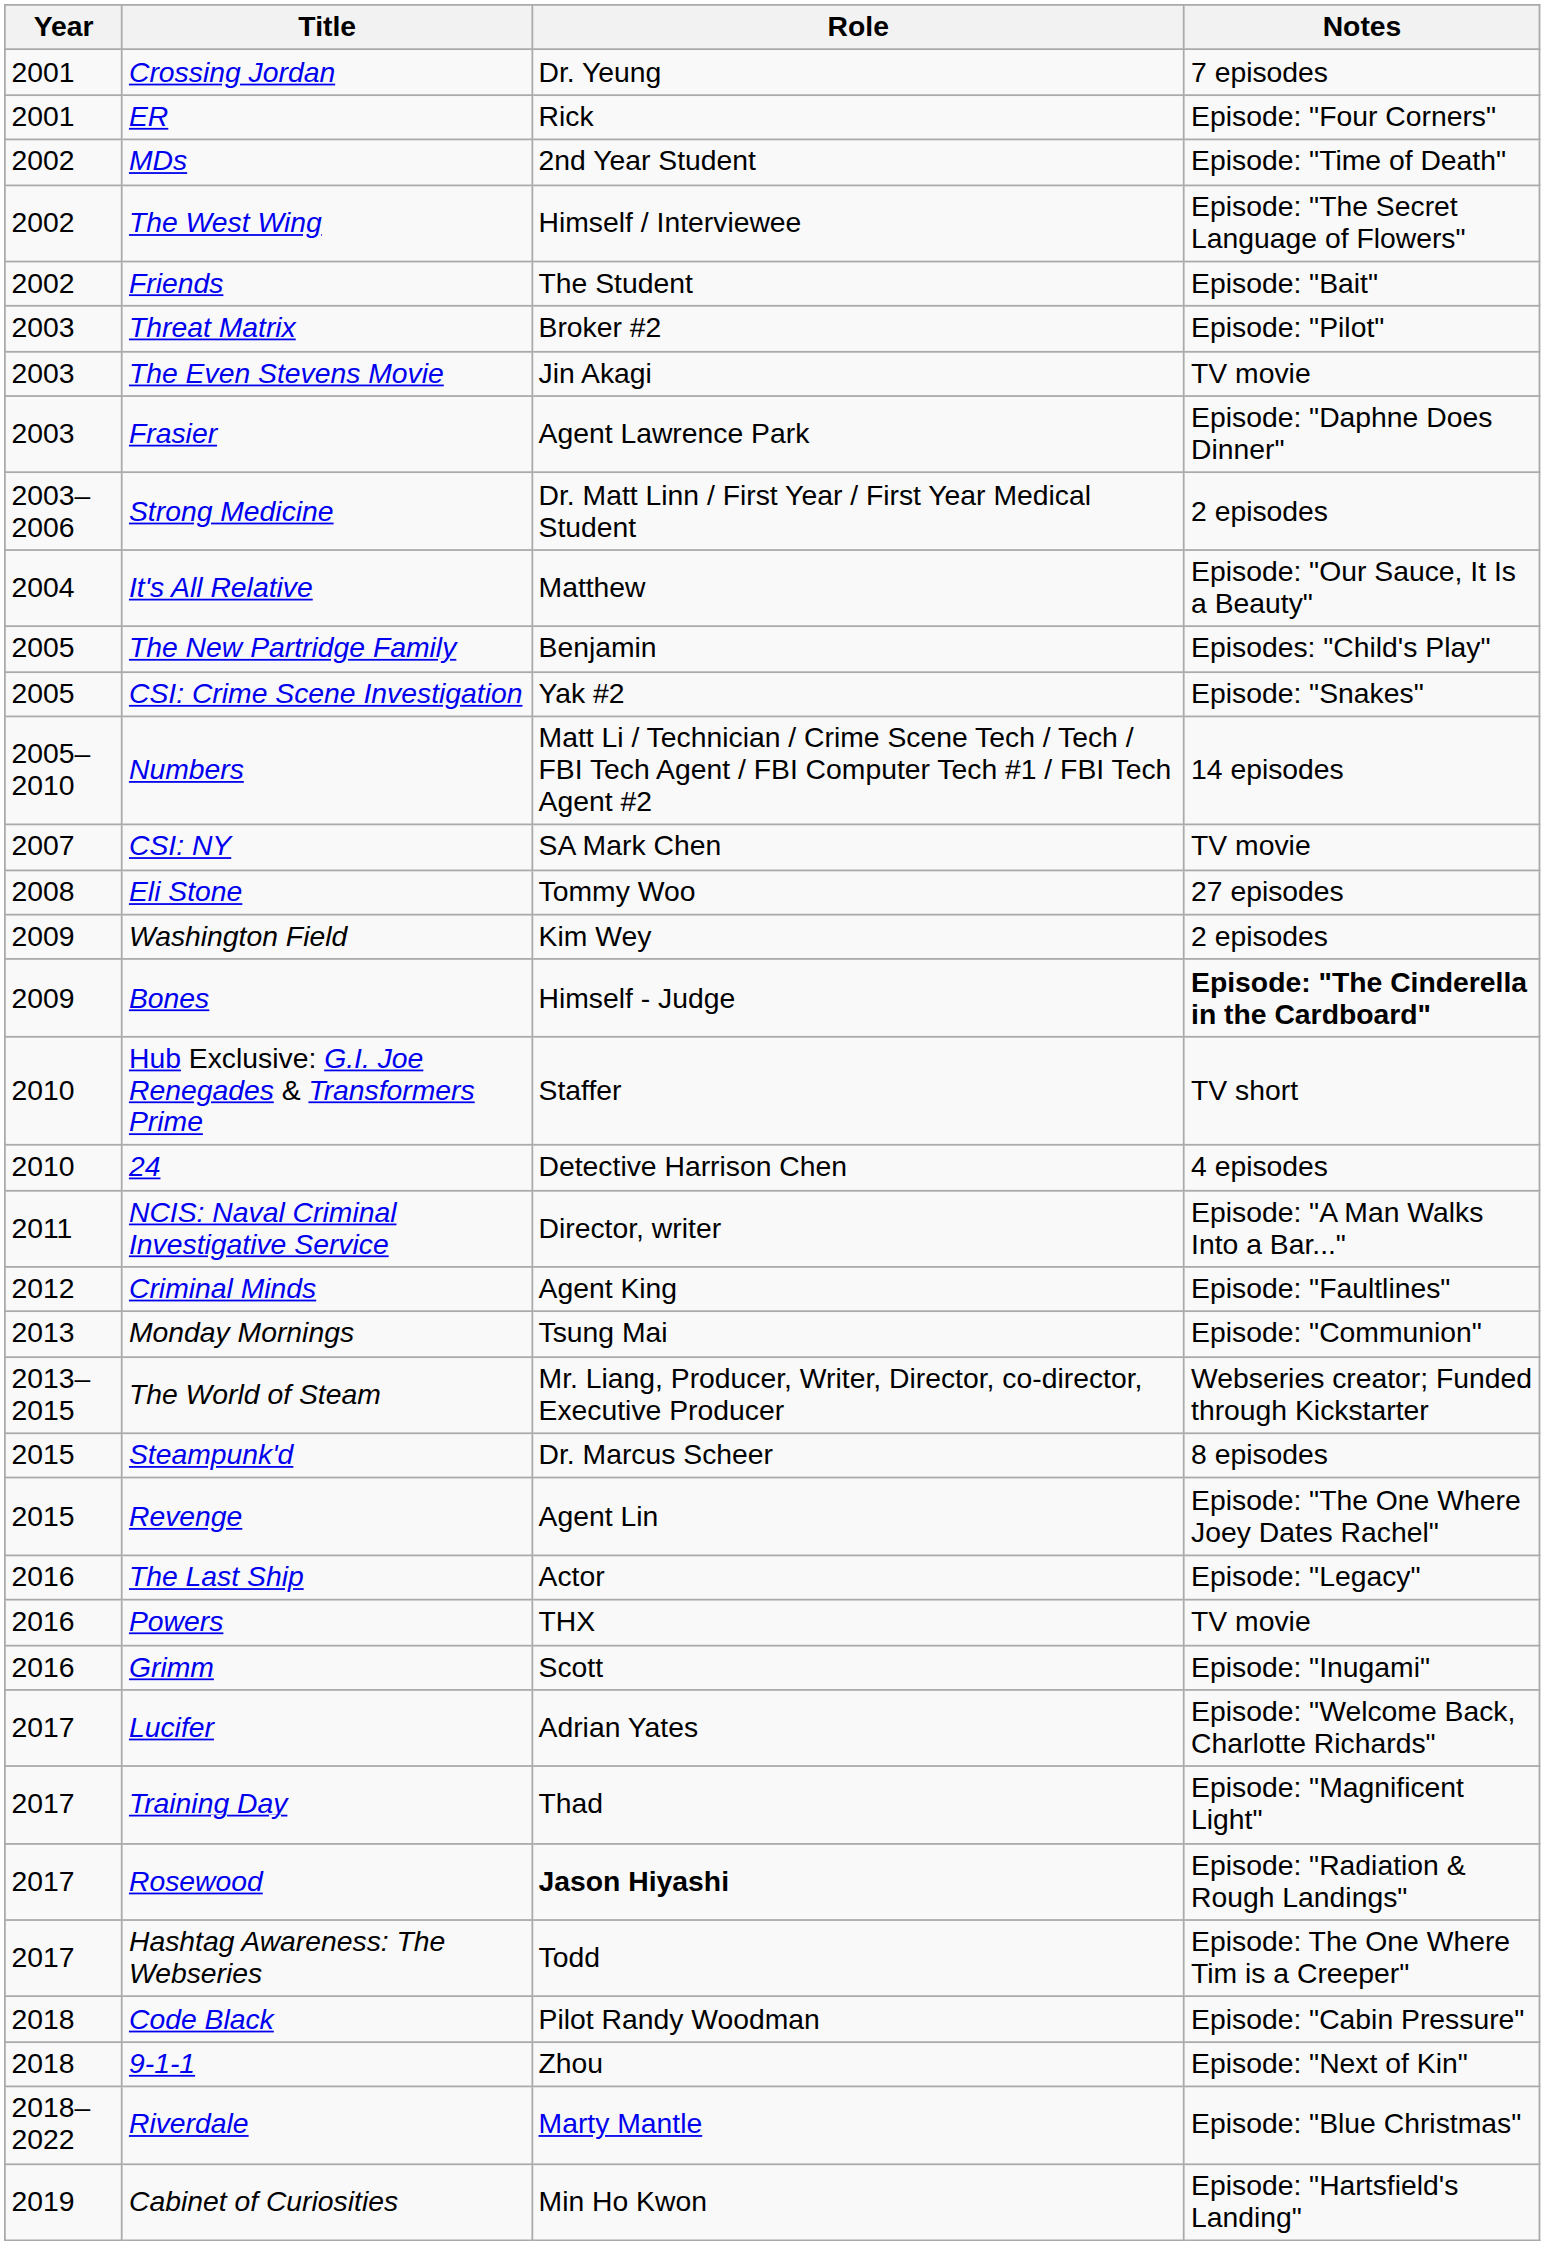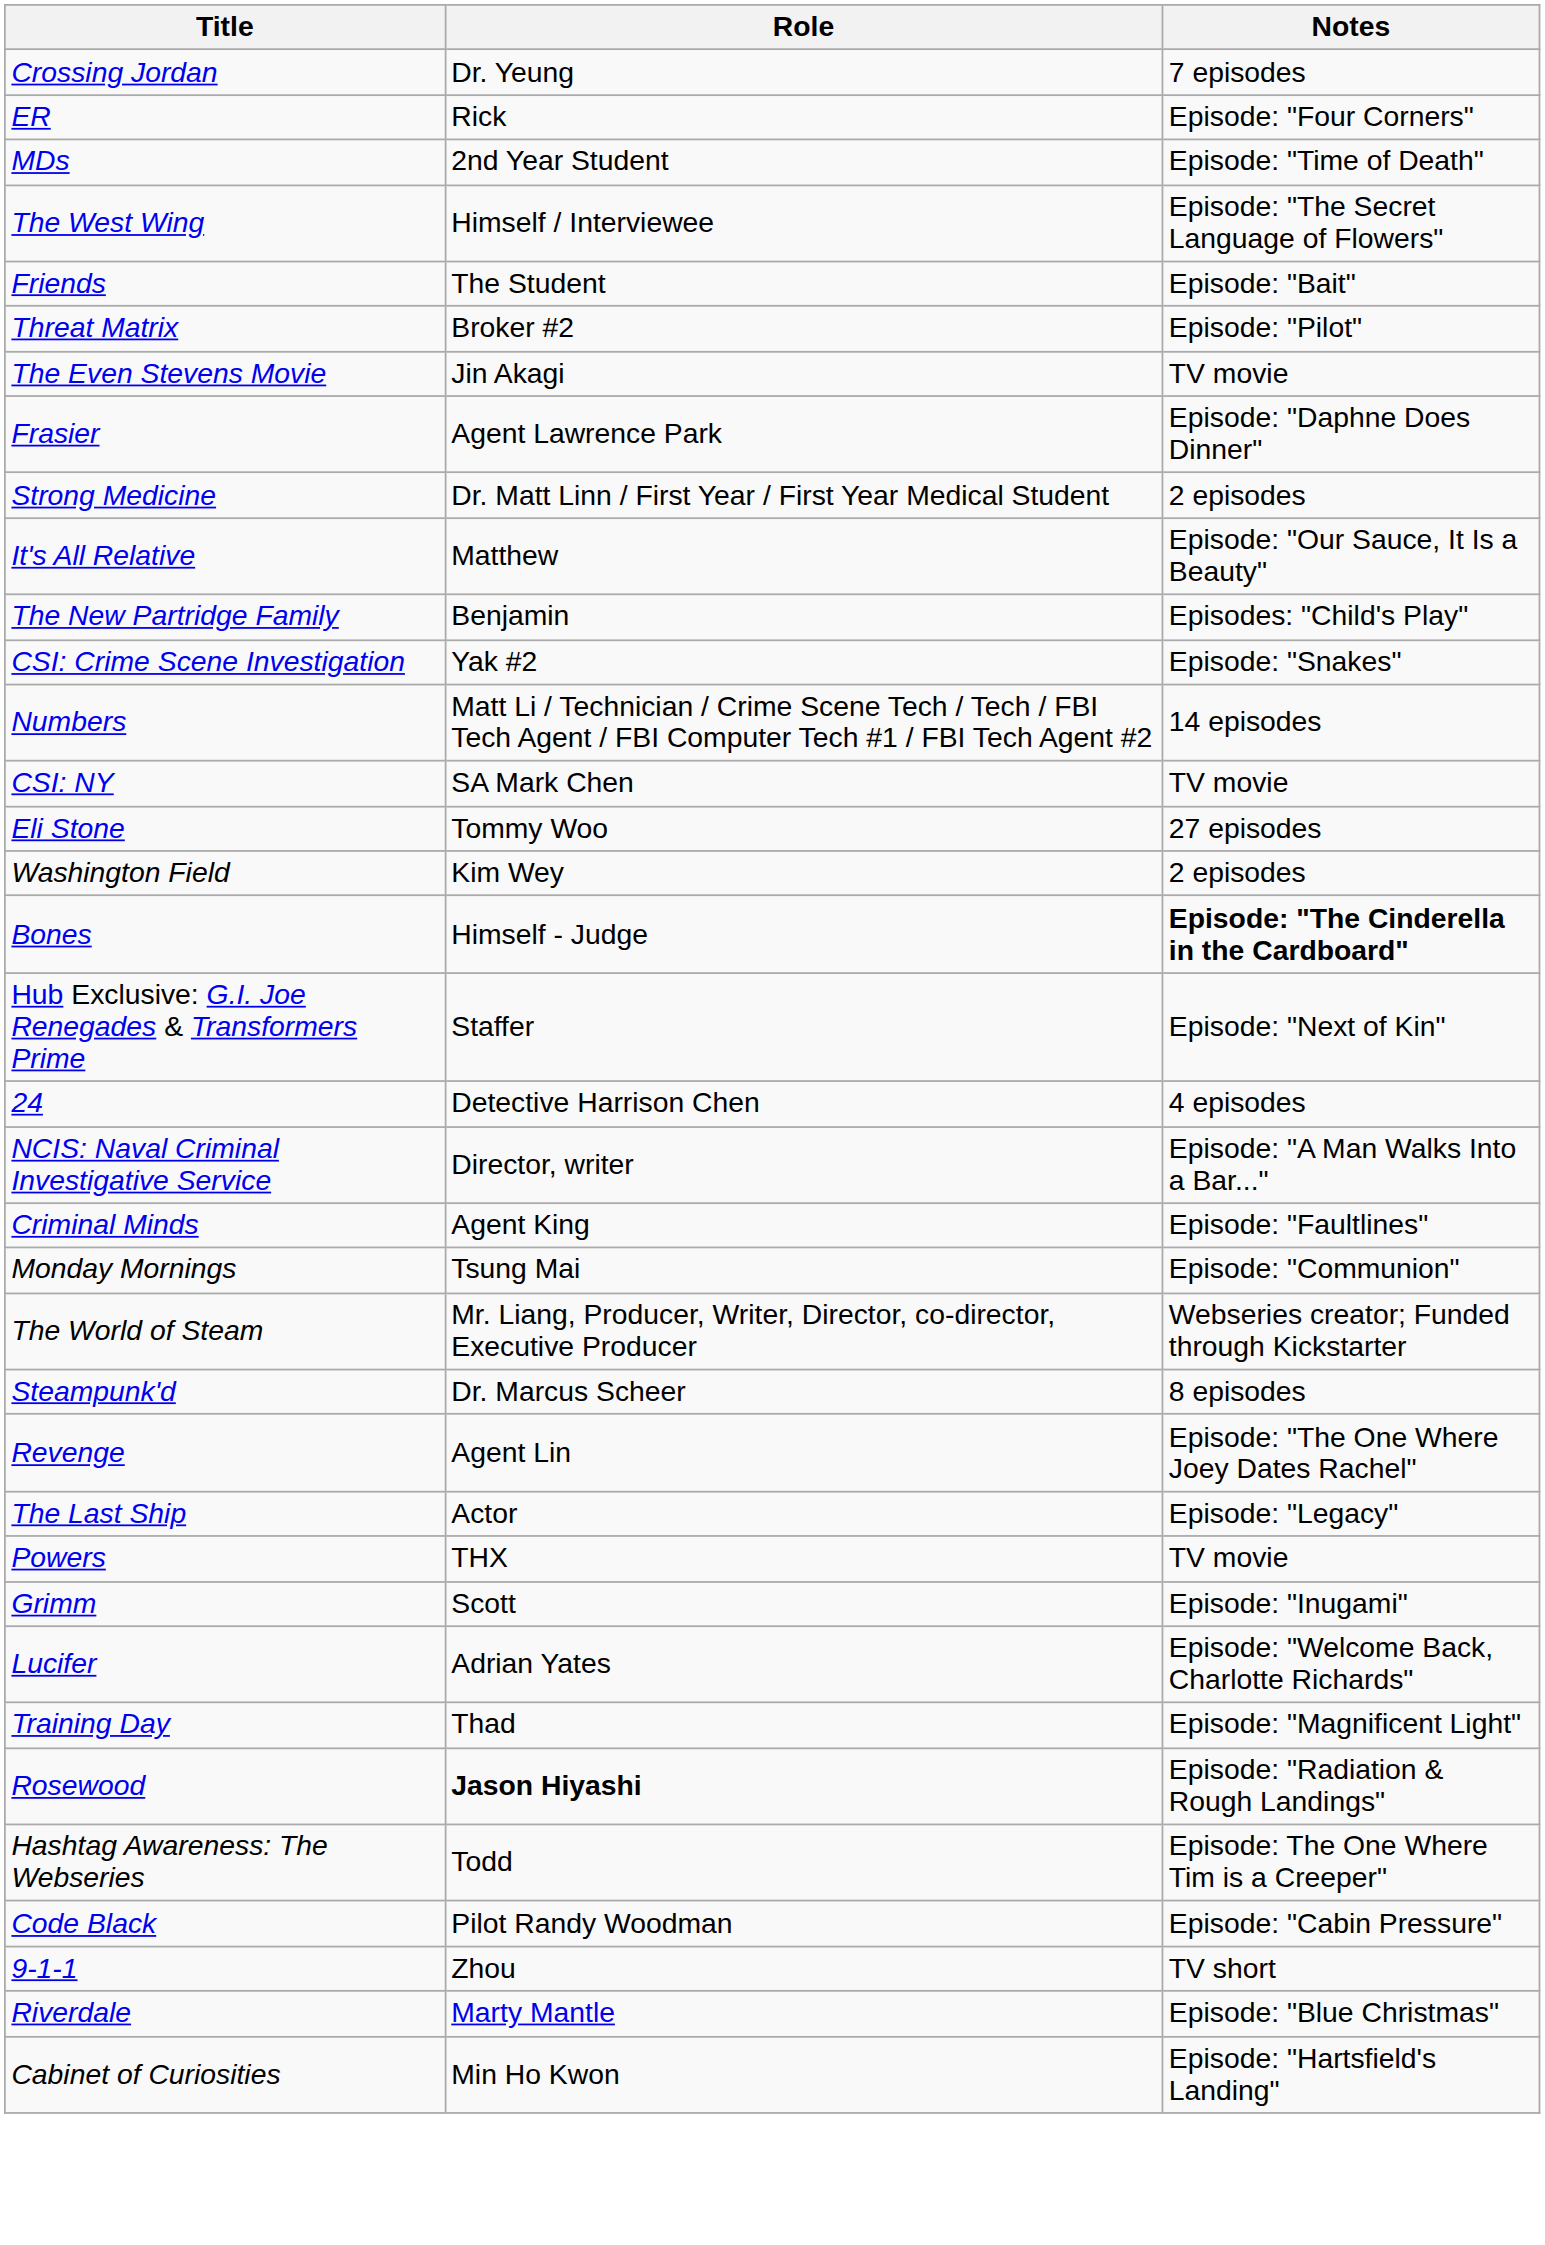- column: Year | 2001 | 2001 | 2002 | 2002 | 2002 | 2003 | 2003 | 2003 | 2003–2006 | 2004 | 2005 | 2005 | 2005–2010 | 2007 | 2008 | 2009 | 2009 | 2010 | 2010 | 2011 | 2012 | 2013 | 2013–2015 | 2015 | 2015 | 2016 | 2016 | 2016 | 2017 | 2017 | 2017 | 2017 | 2018 | 2018 | 2018–2022 | 2019
Hub Exclusive: G.I. Joe Renegades & Transformers Prime | Notes: TV short -> Episode: "Next of Kin"
9-1-1 | Notes: Episode: "Next of Kin" -> TV short
